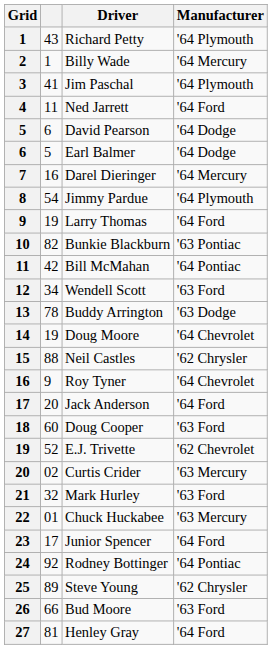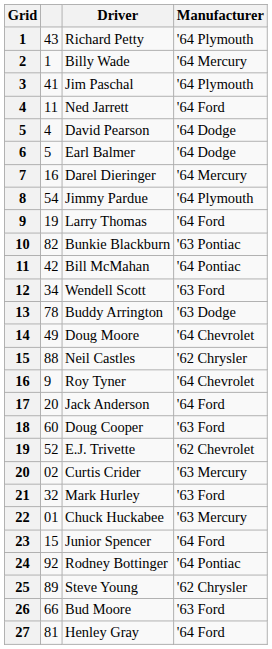David Pearson | column 2: 6 -> 4
Doug Moore | column 2: 19 -> 49
Junior Spencer | column 2: 17 -> 15
